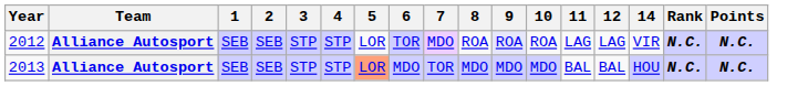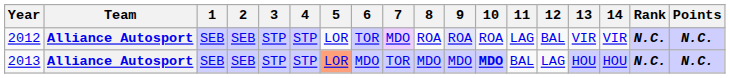+ column: 13 | VIR | HOU
2012 | 12: LAG -> BAL
2013 | 10: normal -> bold
2013 | 12: BAL -> LAG
